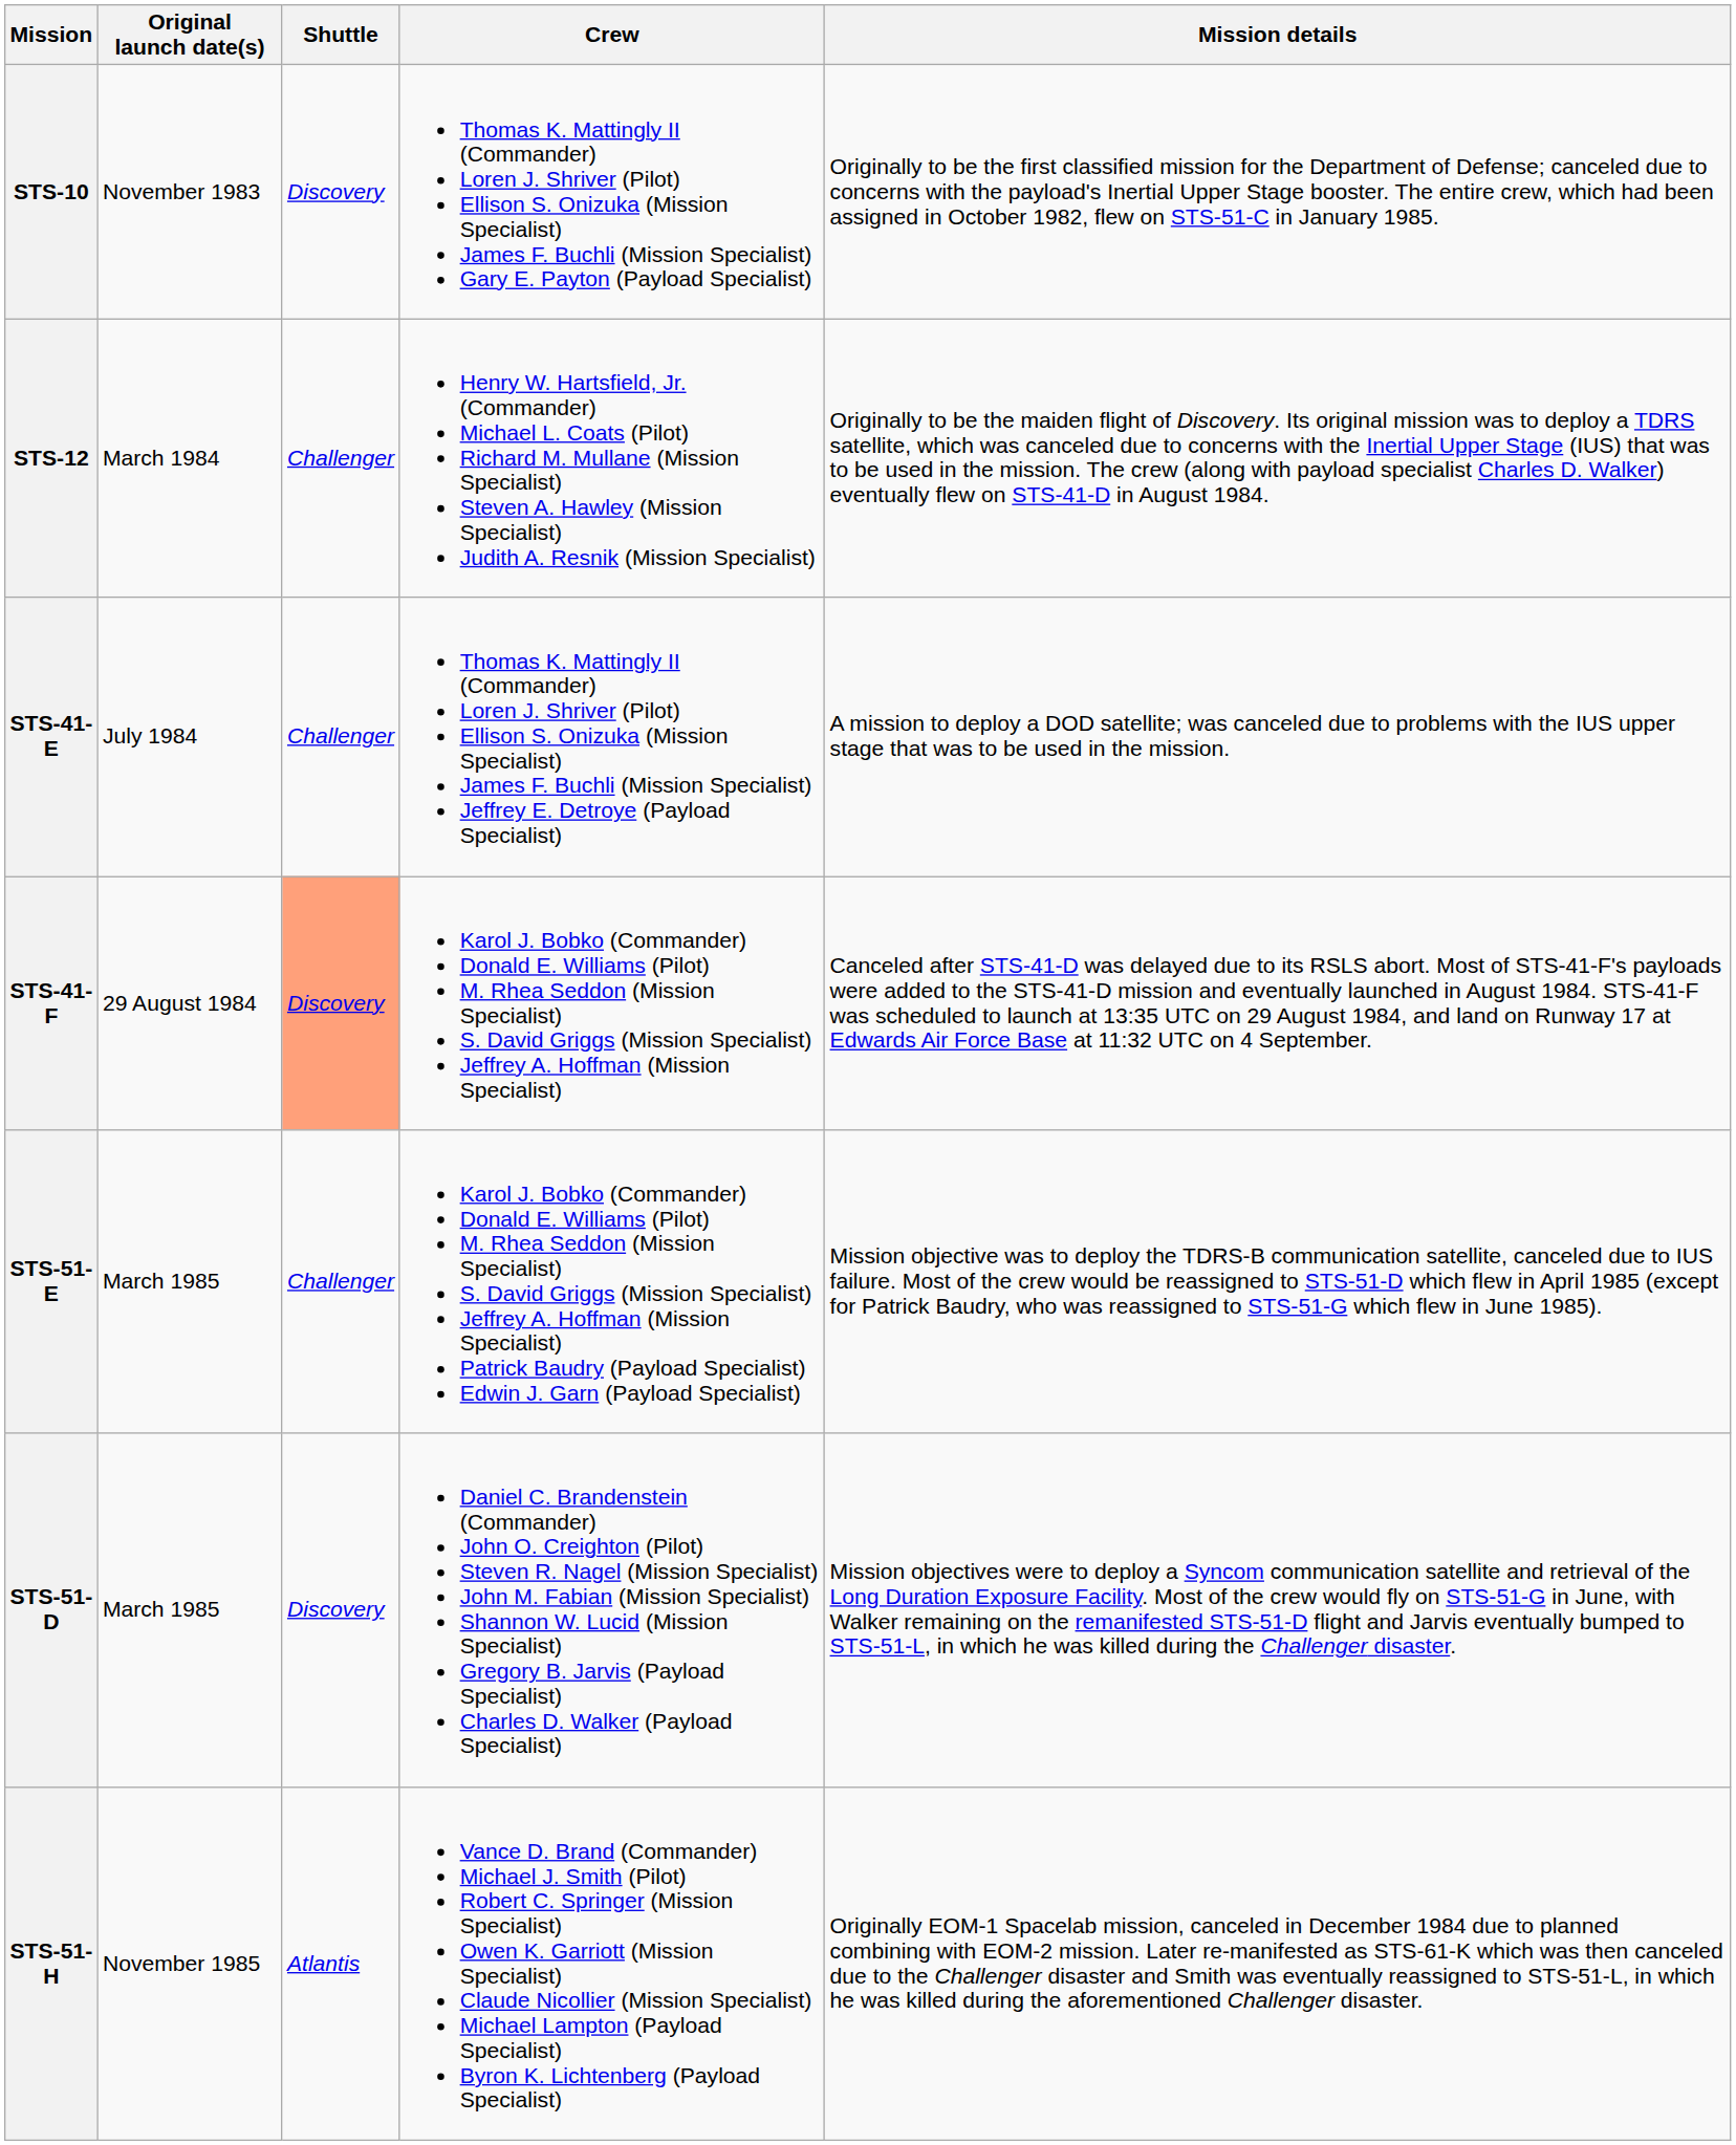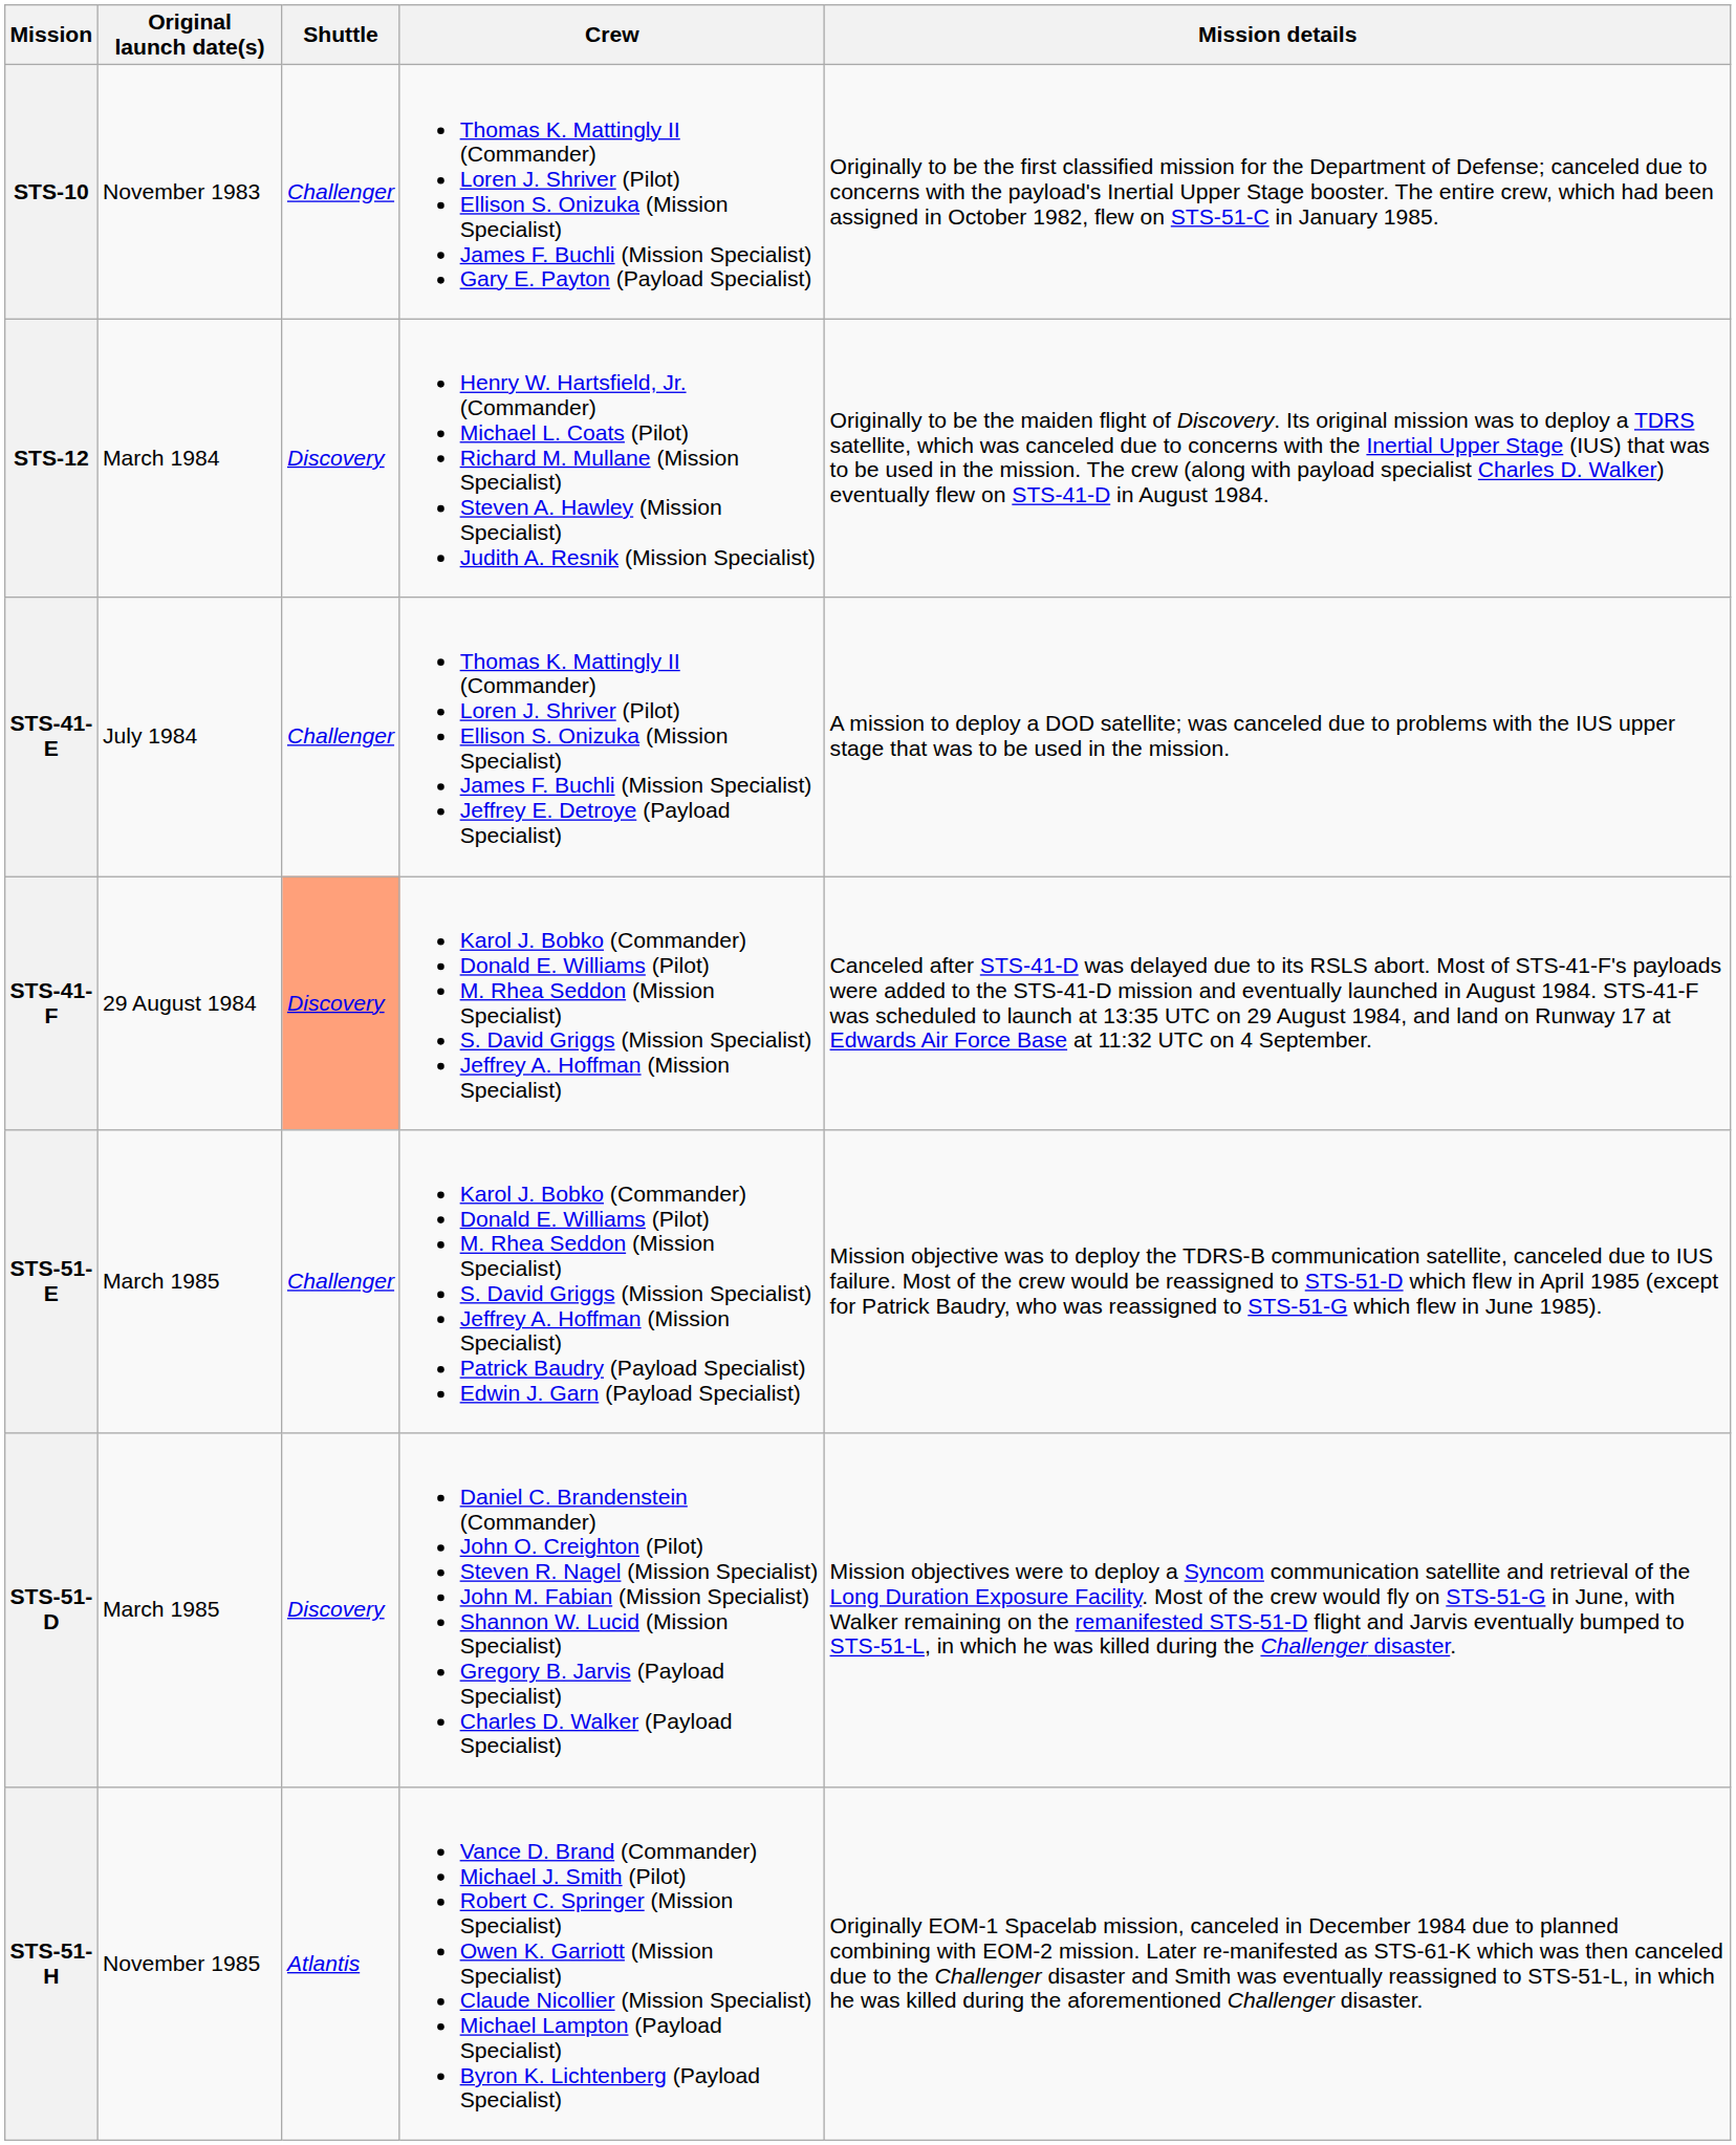STS-10 | Shuttle: Discovery -> Challenger
STS-12 | Shuttle: Challenger -> Discovery
